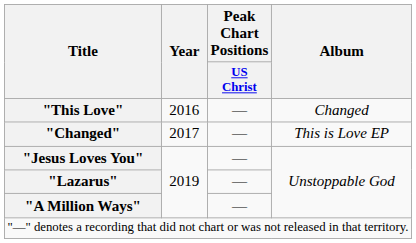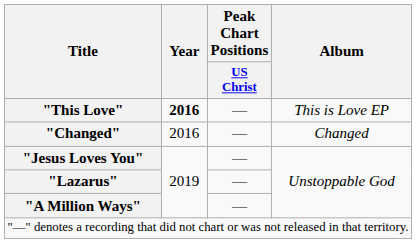"This Love" | Year: normal -> bold
"This Love" | Album: Changed -> This is Love EP
"Changed" | Year: 2017 -> 2016
"Changed" | Album: This is Love EP -> Changed
